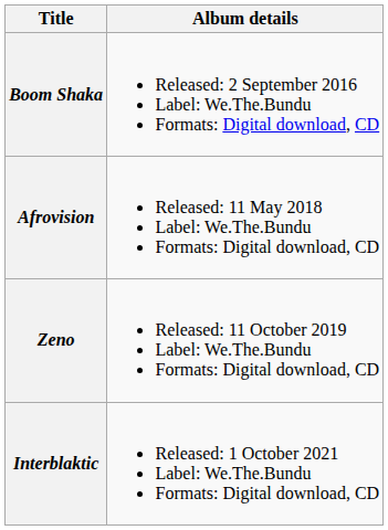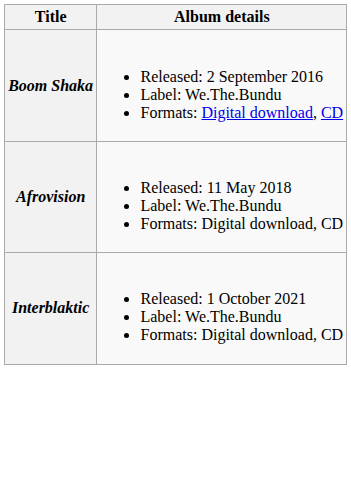- row: Zeno | Released: 11 October 2019 Label: We.The.Bundu Formats: Digital download, CD
